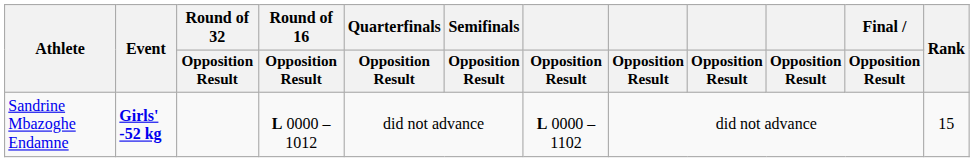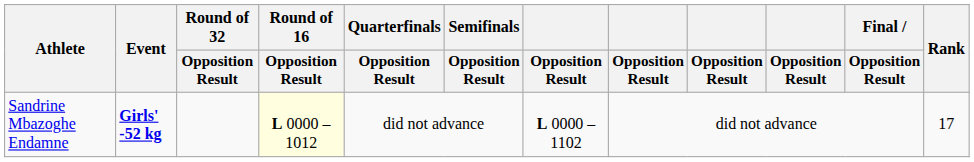Sandrine Mbazoghe Endamne | Round of 16 / Opposition Result: no background -> lightyellow background
Sandrine Mbazoghe Endamne | Rank: 15 -> 17
